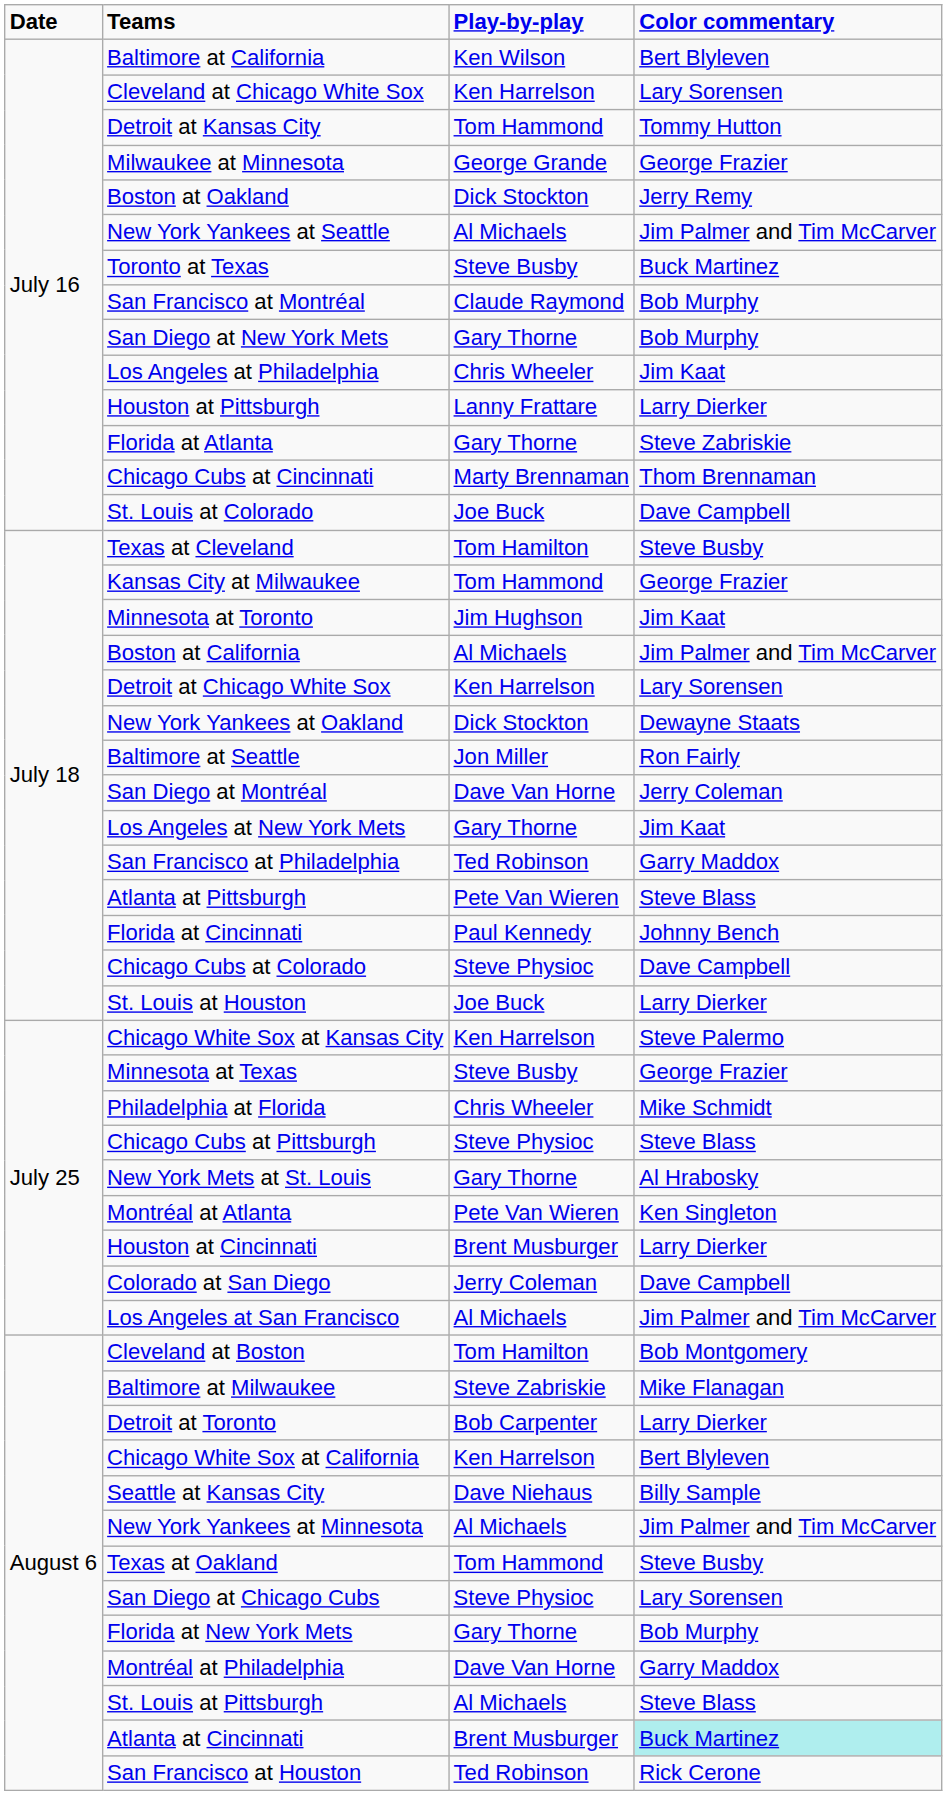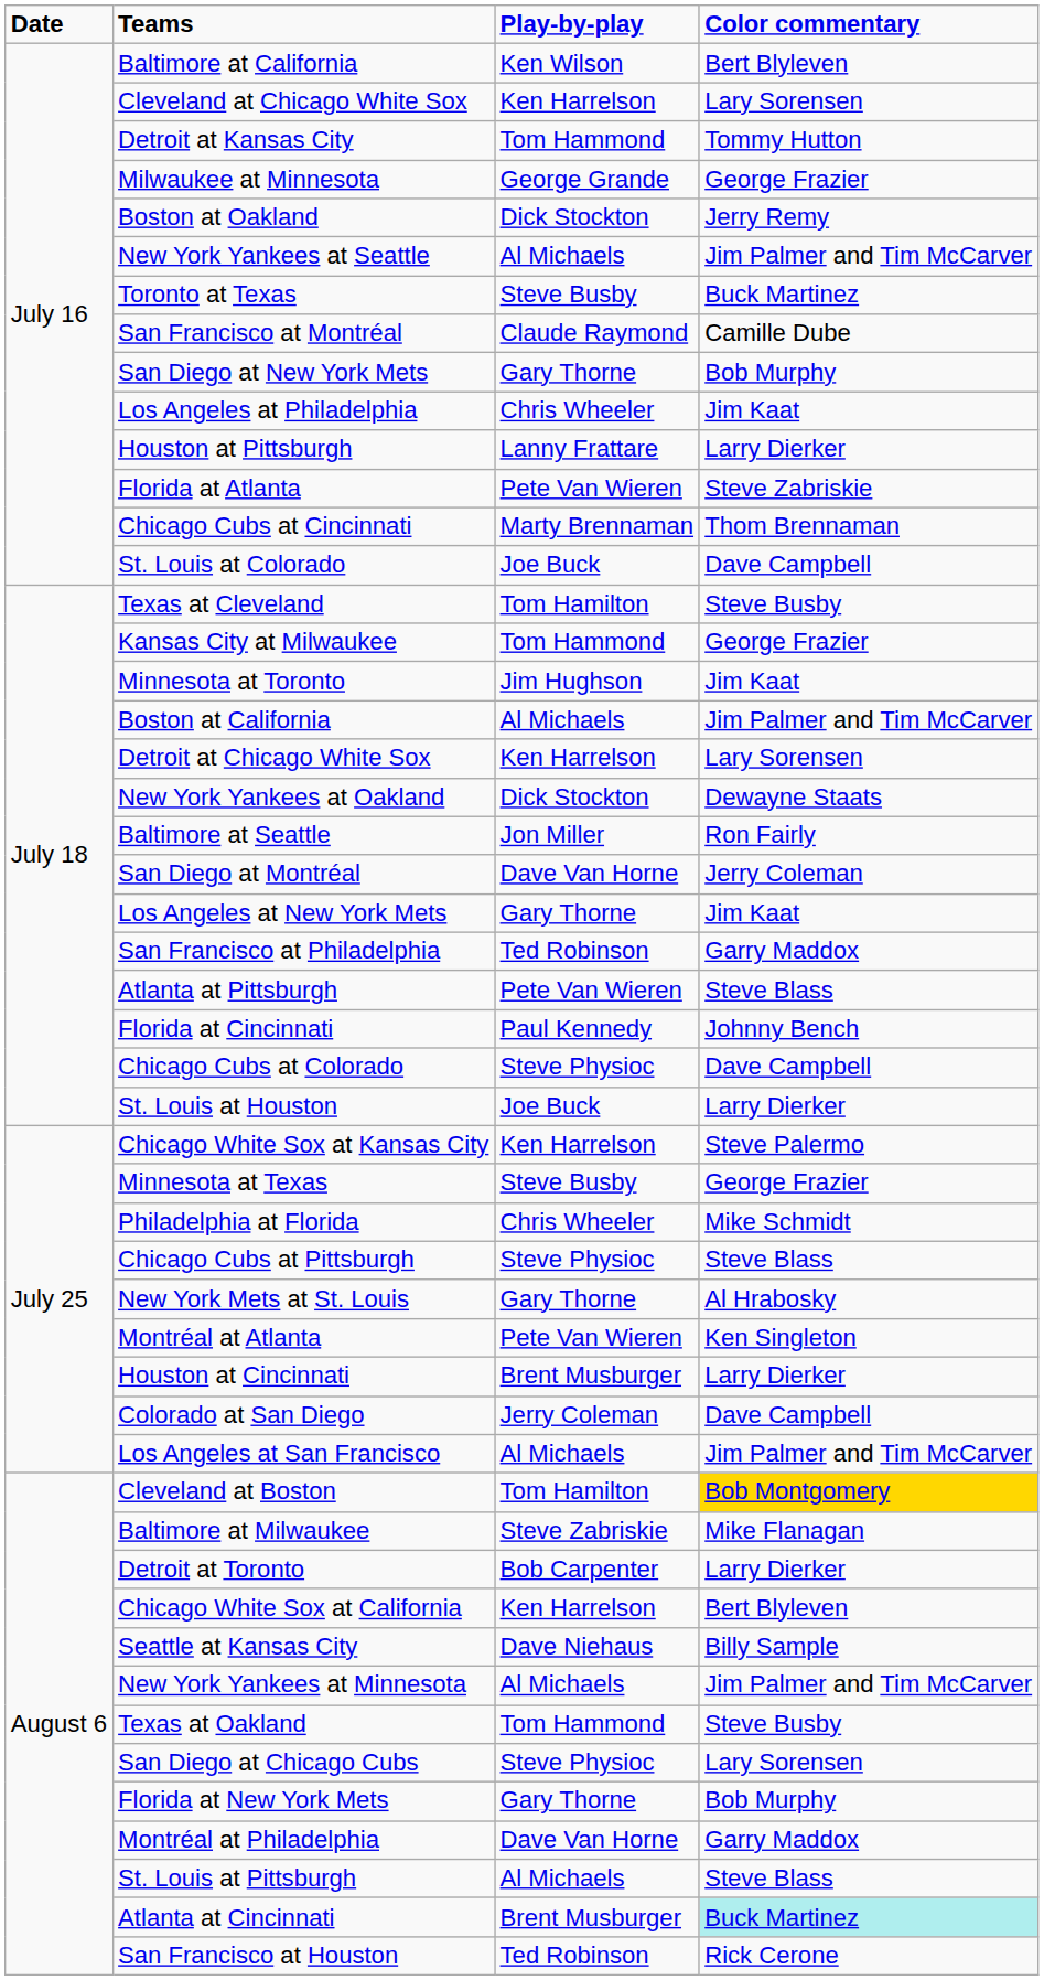San Francisco at Montréal | Color commentary: Bob Murphy -> Camille Dube
Florida at Atlanta | Play-by-play: Gary Thorne -> Pete Van Wieren
Cleveland at Boston | Color commentary: no background -> gold background
